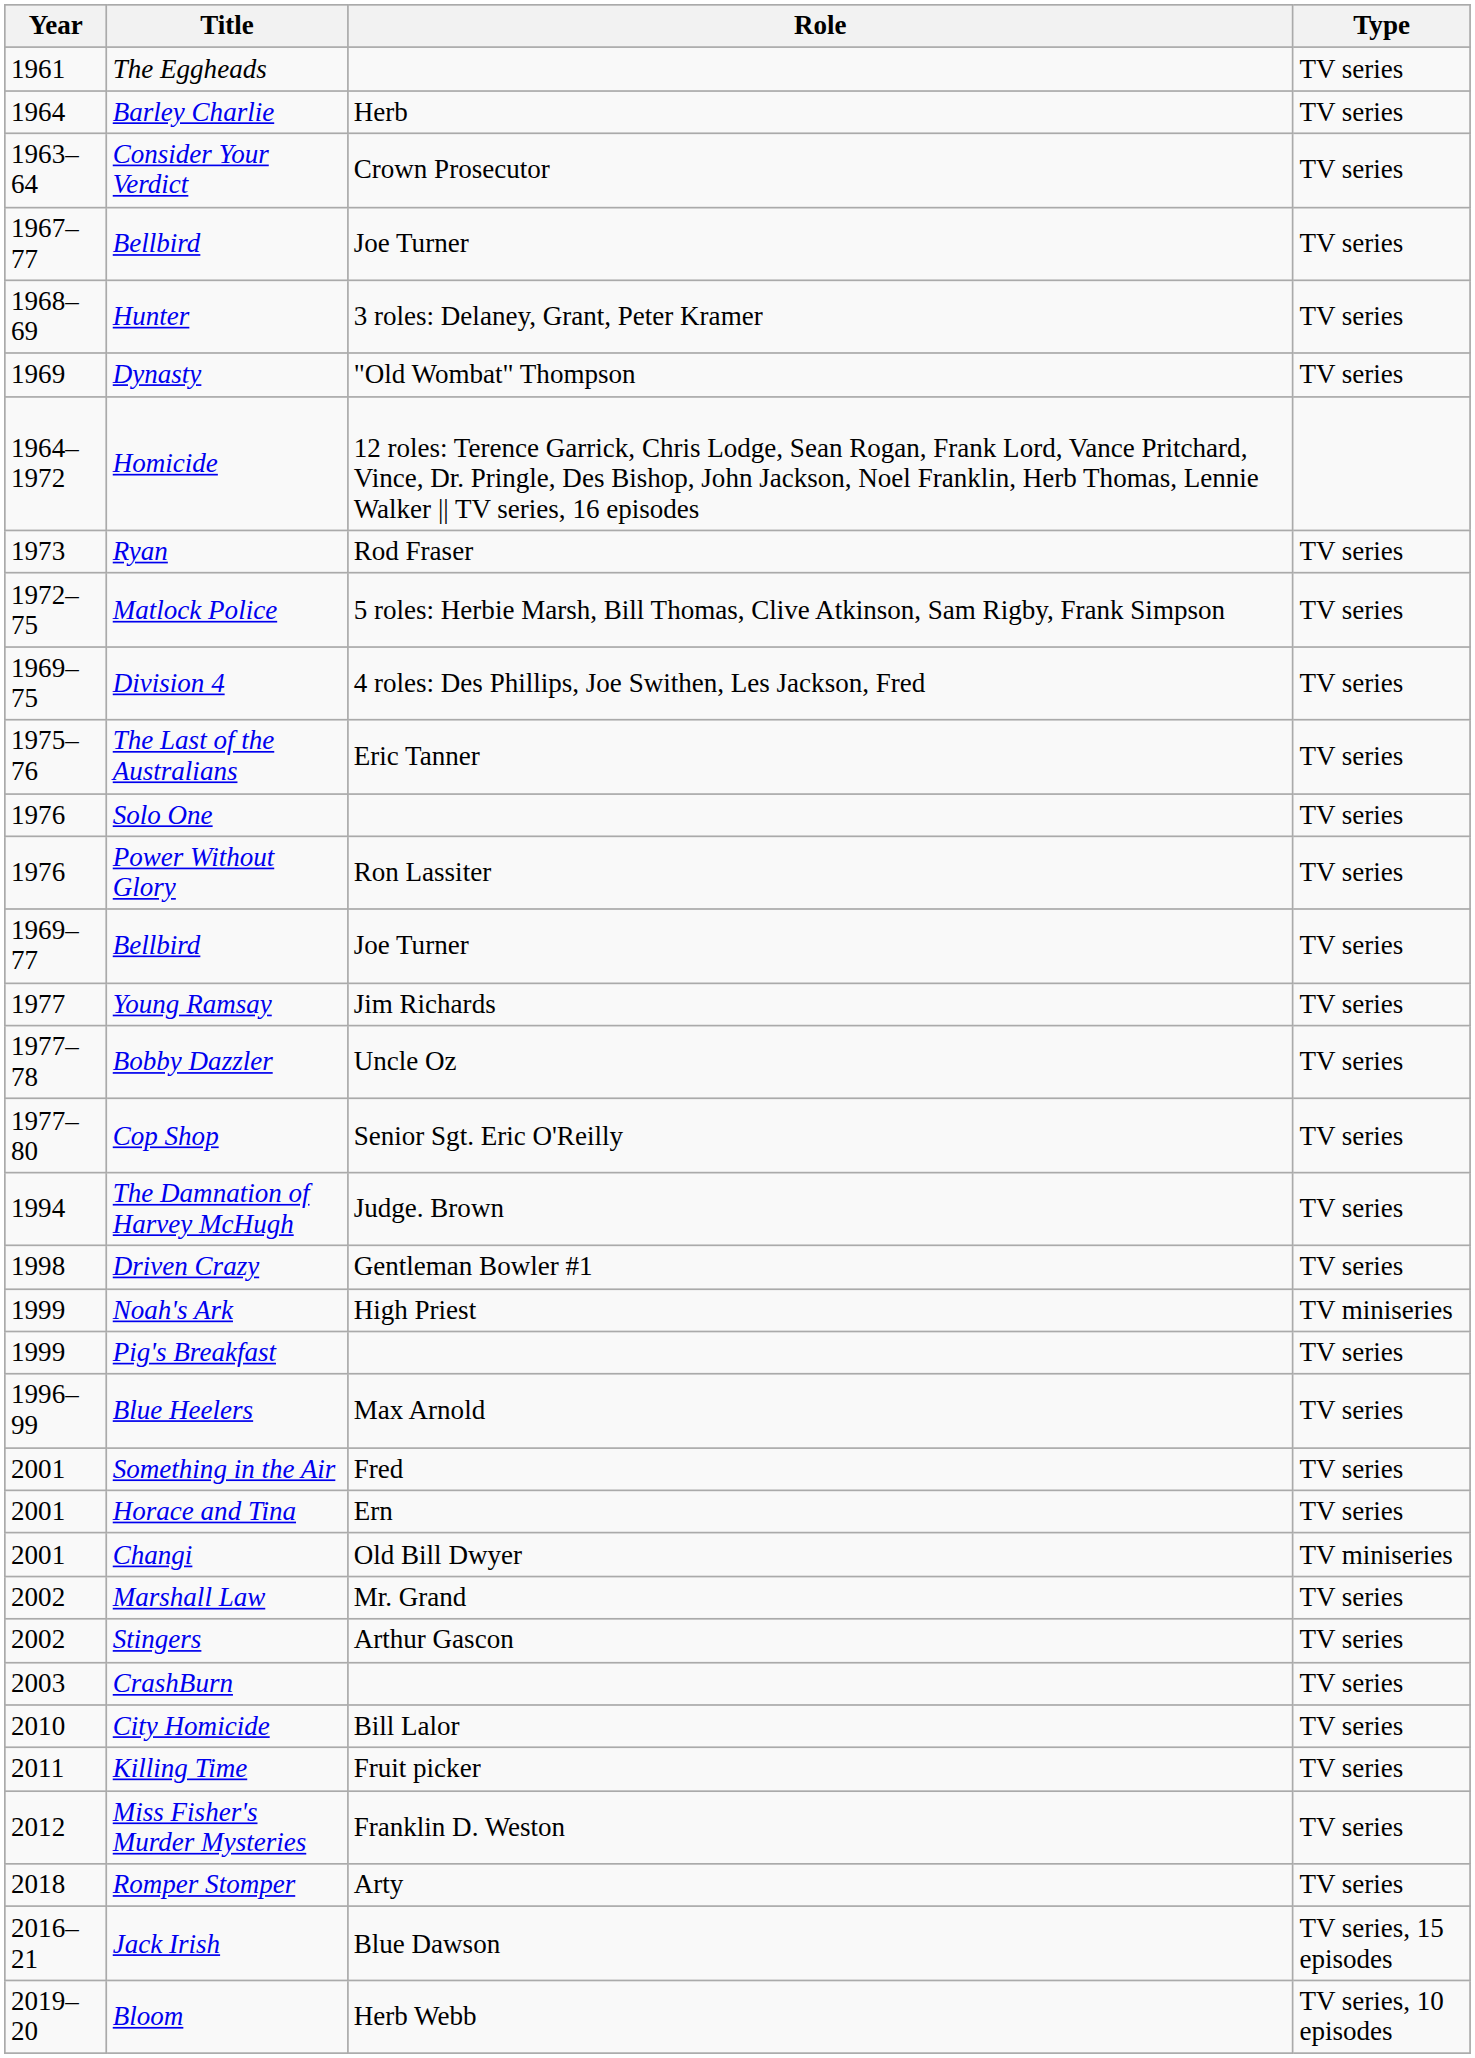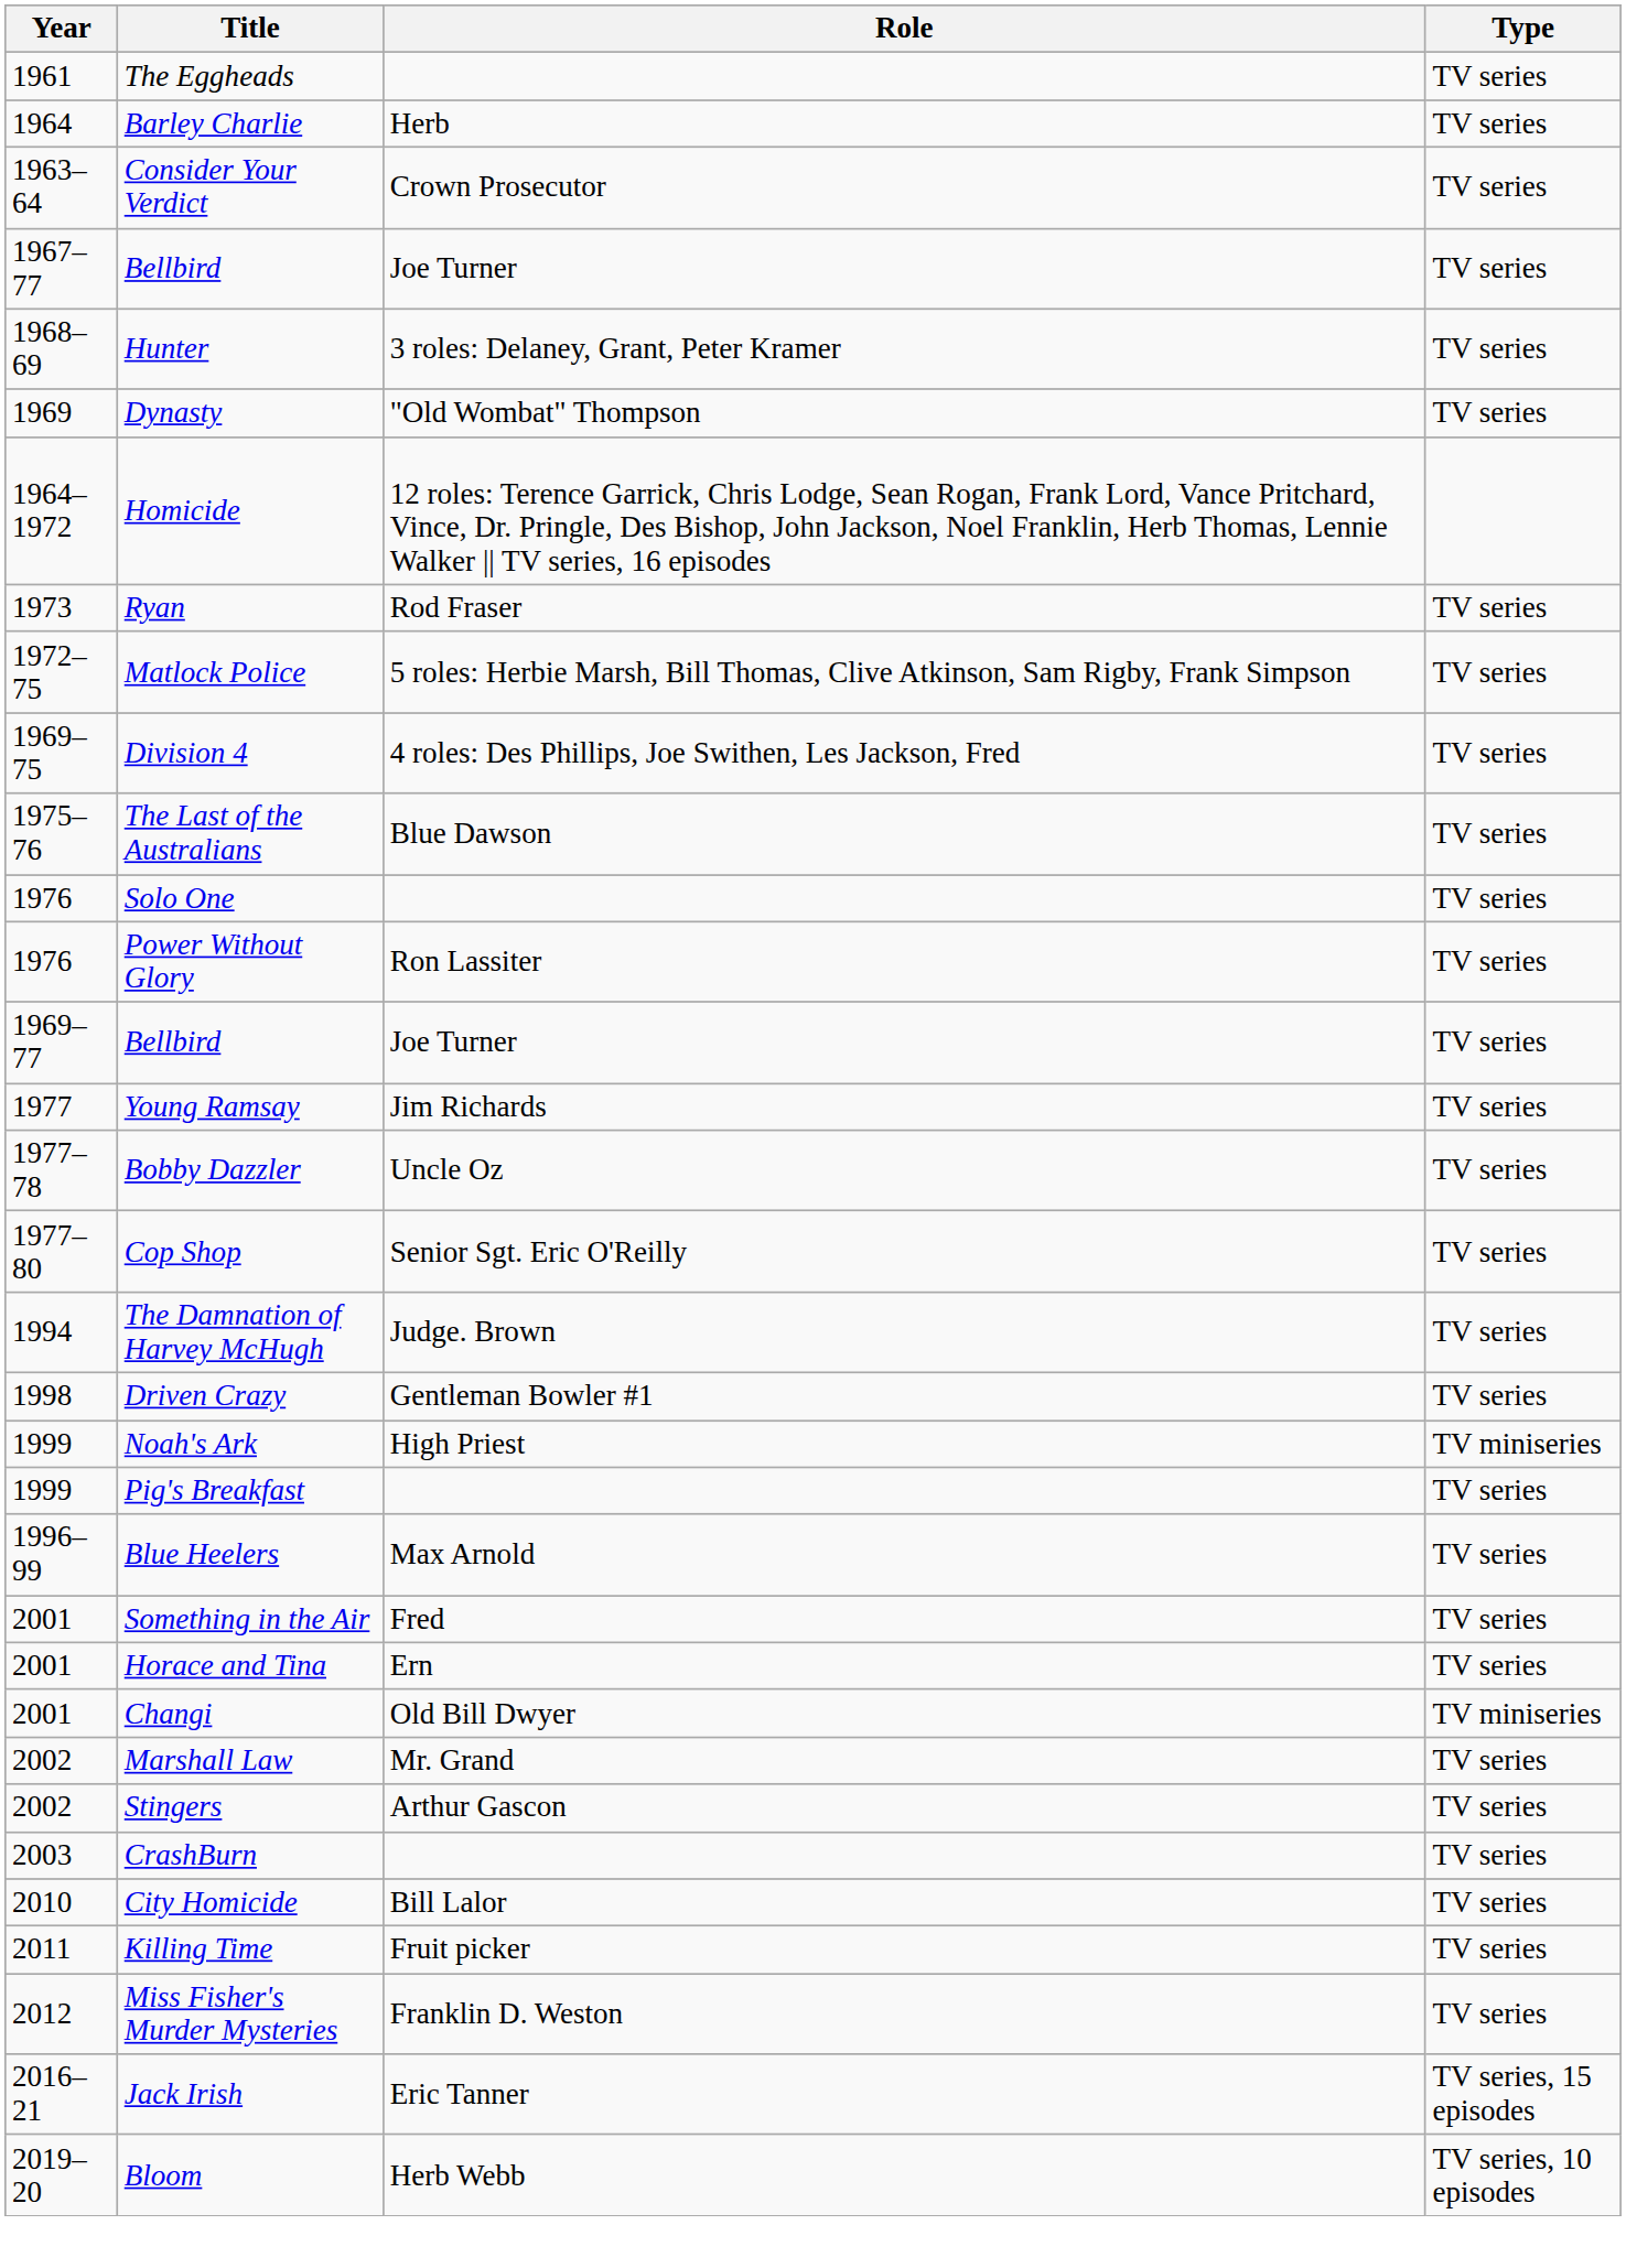The Last of the Australians | Role: Eric Tanner -> Blue Dawson
- row: 2018 | Romper Stomper | Arty | TV series
Jack Irish | Role: Blue Dawson -> Eric Tanner
